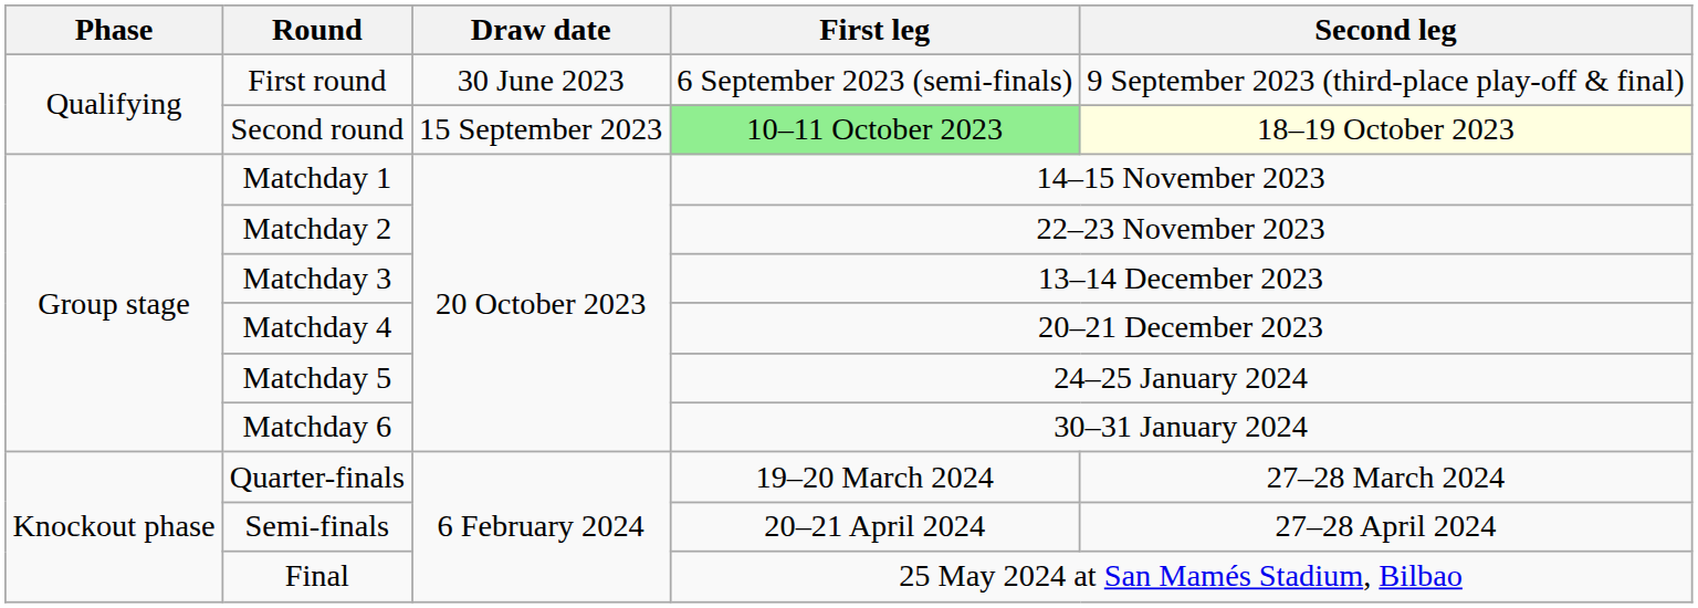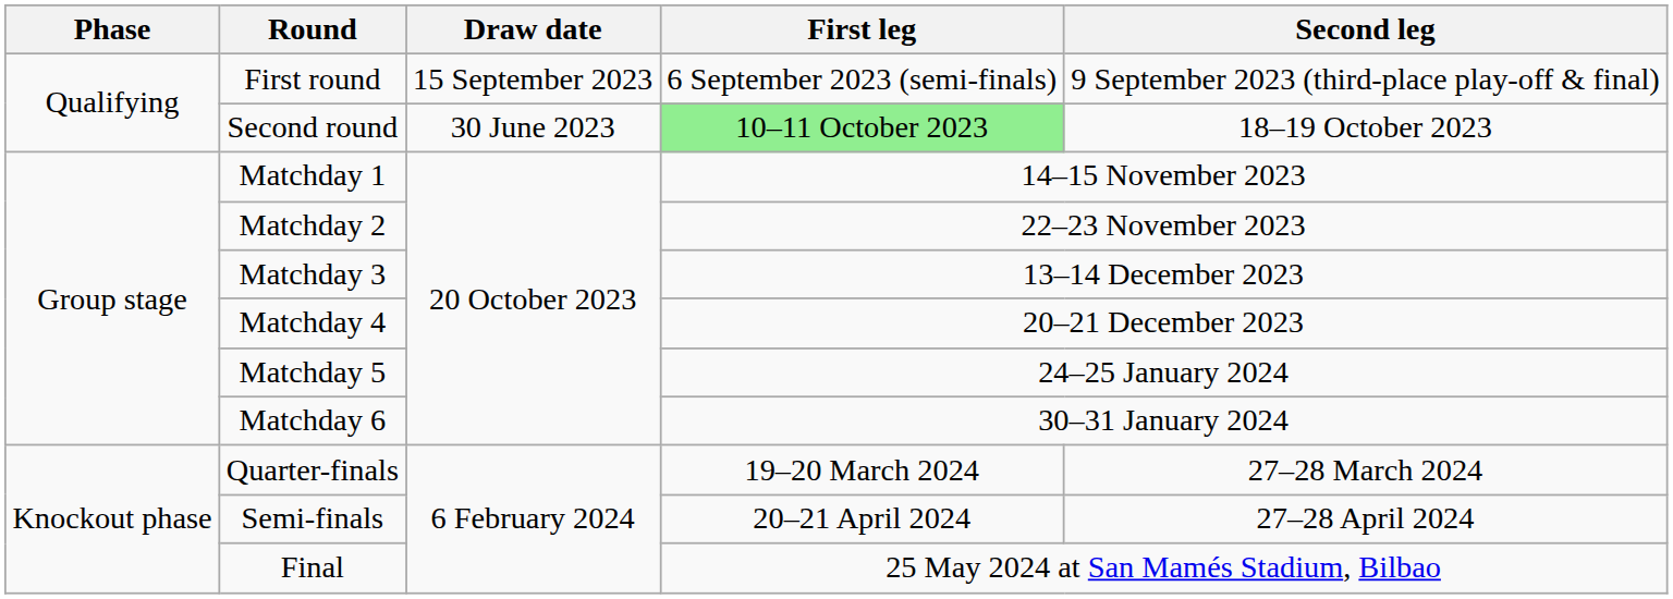First round | Draw date: 30 June 2023 -> 15 September 2023
Second round | Draw date: 15 September 2023 -> 30 June 2023
Second round | Second leg: lightyellow background -> no background
